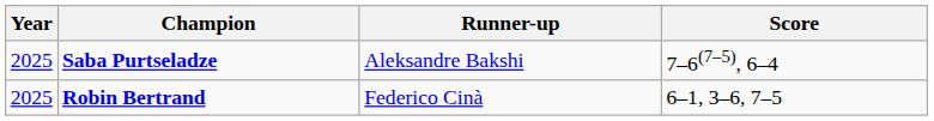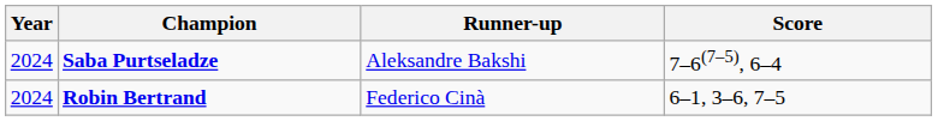Saba Purtseladze | Year: 2025 -> 2024
Robin Bertrand | Year: 2025 -> 2024
